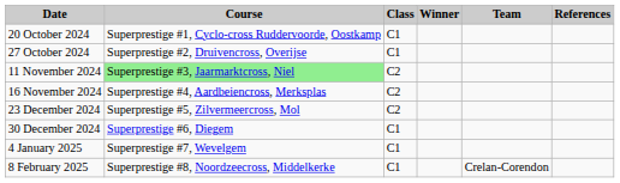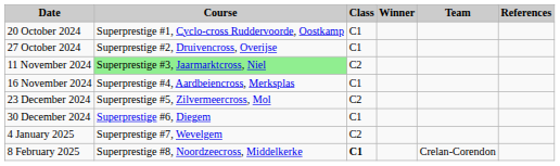16 November 2024 | Class: C2 -> C1
4 January 2025 | Class: C1 -> C2
8 February 2025 | Class: normal -> bold
